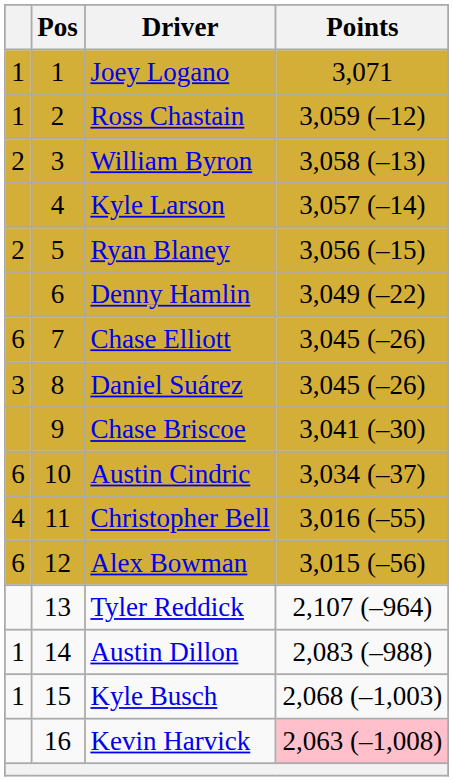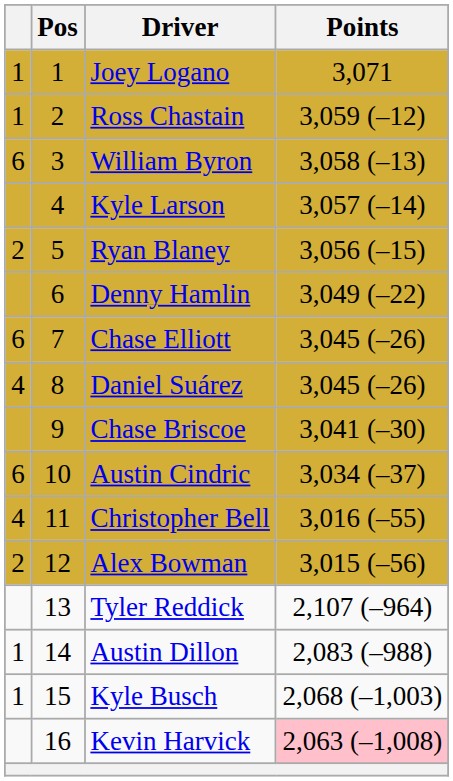William Byron | column 1: 2 -> 6
Daniel Suárez | column 1: 3 -> 4
Alex Bowman | column 1: 6 -> 2
